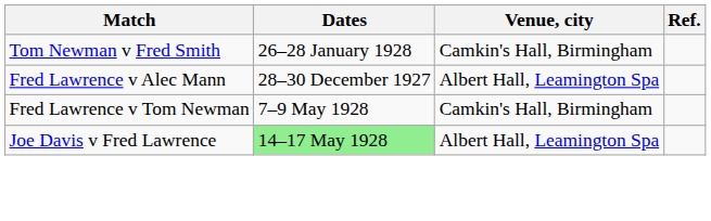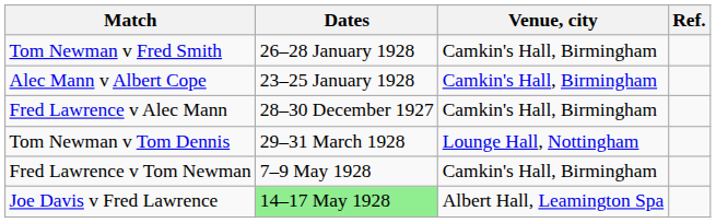+ row: Alec Mann v Albert Cope | 23–25 January 1928 | Camkin's Hall, Birmingham
Fred Lawrence v Alec Mann | Venue, city: Albert Hall, Leamington Spa -> Camkin's Hall, Birmingham
+ row: Tom Newman v Tom Dennis | 29–31 March 1928 | Lounge Hall, Nottingham
